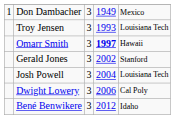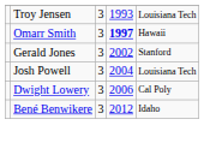- row: 1 | Don Dambacher | 3 | 1949 | Mexico
